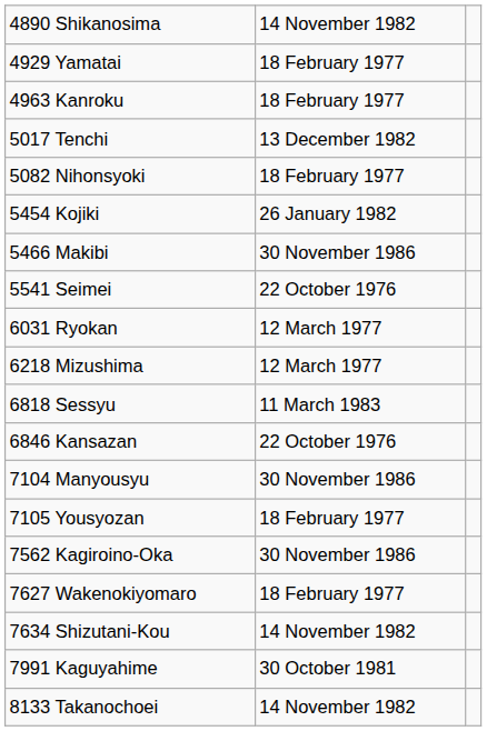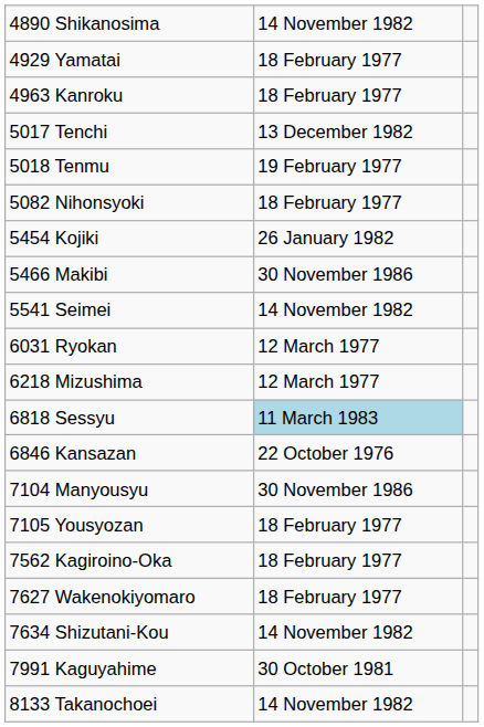+ row: 5018 Tenmu | 19 February 1977
5541 Seimei | column 2: 22 October 1976 -> 14 November 1982
6818 Sessyu | column 2: no background -> lightblue background
7562 Kagiroino-Oka | column 2: 30 November 1986 -> 18 February 1977
